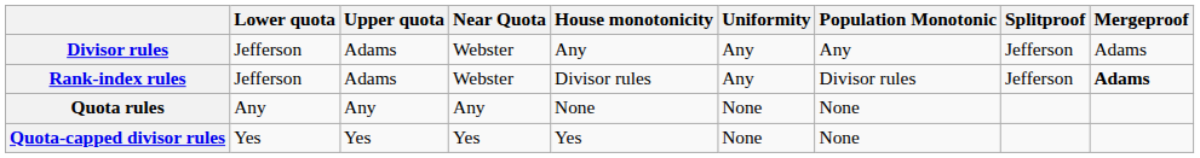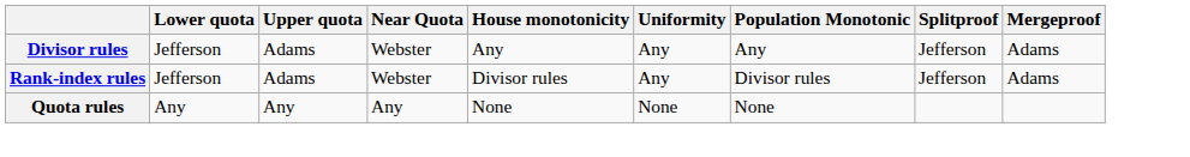Rank-index rules | Mergeproof: bold -> normal
- row: Quota-capped divisor rules | Yes | Yes | Yes | Yes | None | None
